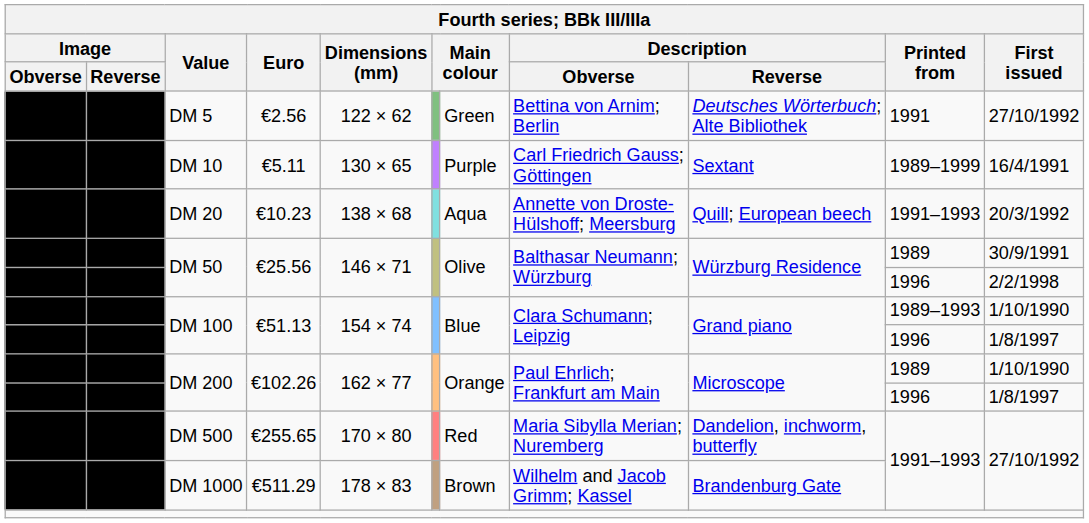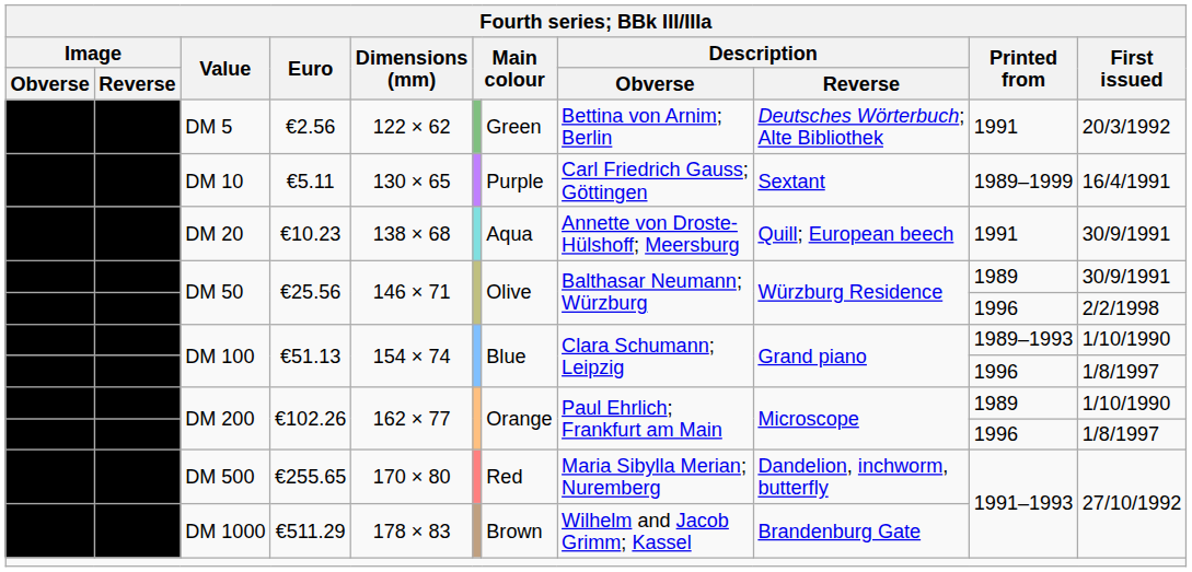DM 5 | First issued: 27/10/1992 -> 20/3/1992
DM 20 | Printed from: 1991–1993 -> 1991
DM 20 | First issued: 20/3/1992 -> 30/9/1991
